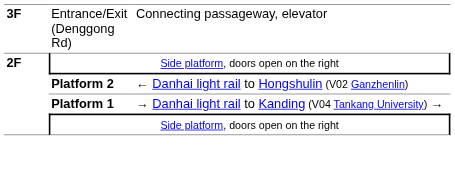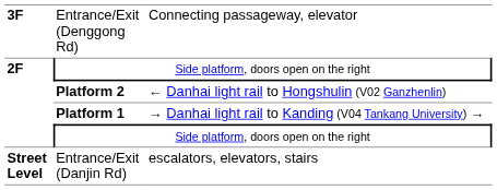+ row: Street Level | Entrance/Exit (Danjin Rd) | escalators, elevators, stairs
